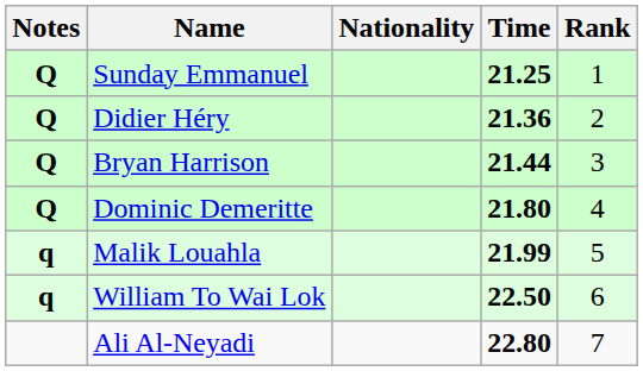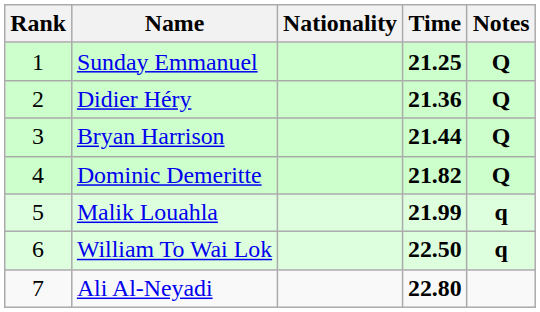columns swapped: Rank <-> Notes
Dominic Demeritte | Time: 21.80 -> 21.82
